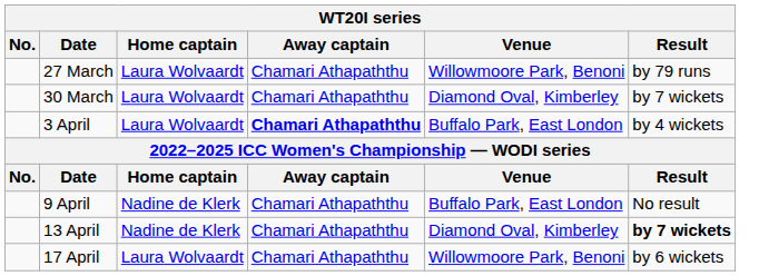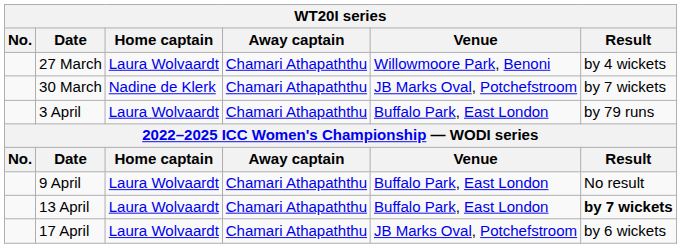27 March | Result: by 79 runs -> by 4 wickets
30 March | Home captain: Laura Wolvaardt -> Nadine de Klerk
30 March | Venue: Diamond Oval, Kimberley -> JB Marks Oval, Potchefstroom
3 April | Away captain: bold -> normal
3 April | Result: by 4 wickets -> by 79 runs
9 April | Home captain: Nadine de Klerk -> Laura Wolvaardt
13 April | Home captain: Nadine de Klerk -> Laura Wolvaardt
13 April | Venue: Diamond Oval, Kimberley -> Buffalo Park, East London
17 April | Venue: Willowmoore Park, Benoni -> JB Marks Oval, Potchefstroom
